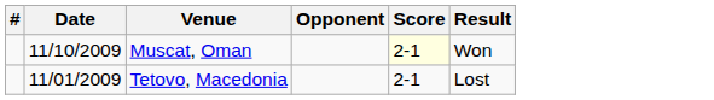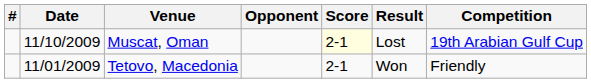+ column: Competition | 19th Arabian Gulf Cup | Friendly
Muscat, Oman | Result: Won -> Lost
Tetovo, Macedonia | Result: Lost -> Won
